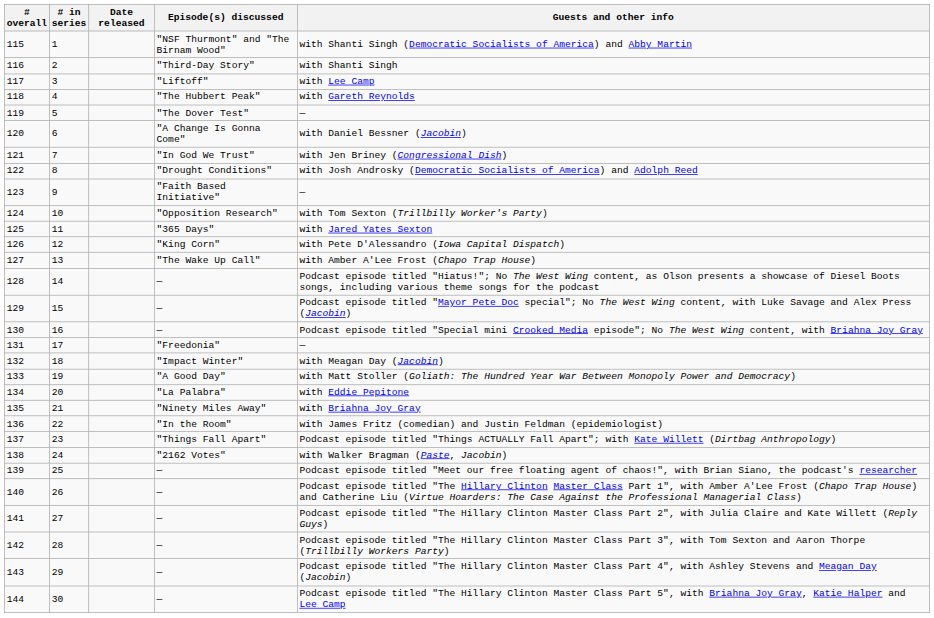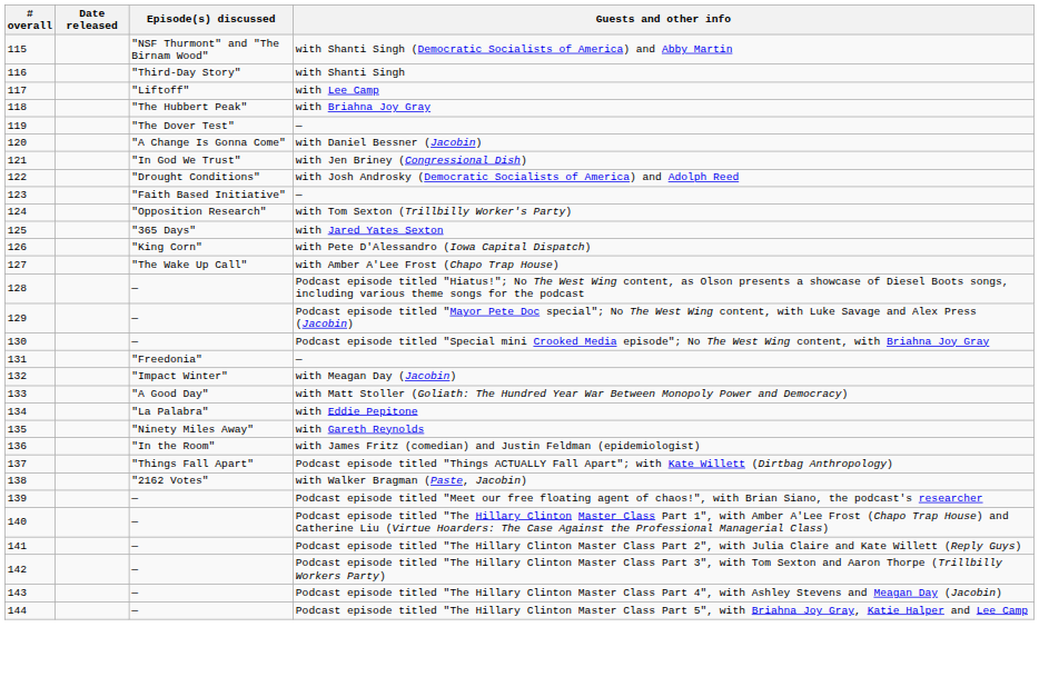- column: # in series | 1 | 2 | 3 | 4 | 5 | 6 | 7 | 8 | 9 | 10 | 11 | 12 | 13 | 14 | 15 | 16 | 17 | 18 | 19 | 20 | 21 | 22 | 23 | 24 | 25 | 26 | 27 | 28 | 29 | 30
118 | Guests and other info: with Gareth Reynolds -> with Briahna Joy Gray
135 | Guests and other info: with Briahna Joy Gray -> with Gareth Reynolds
